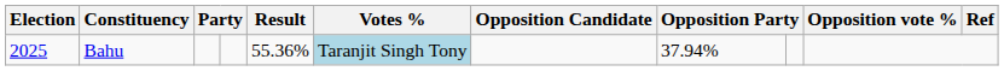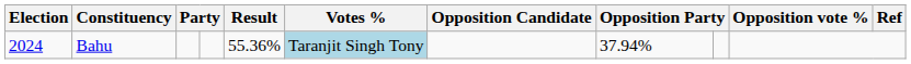Bahu | Election: 2025 -> 2024
